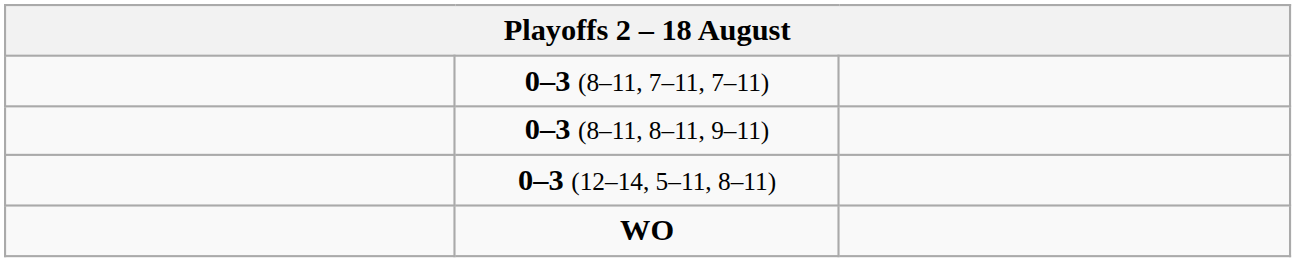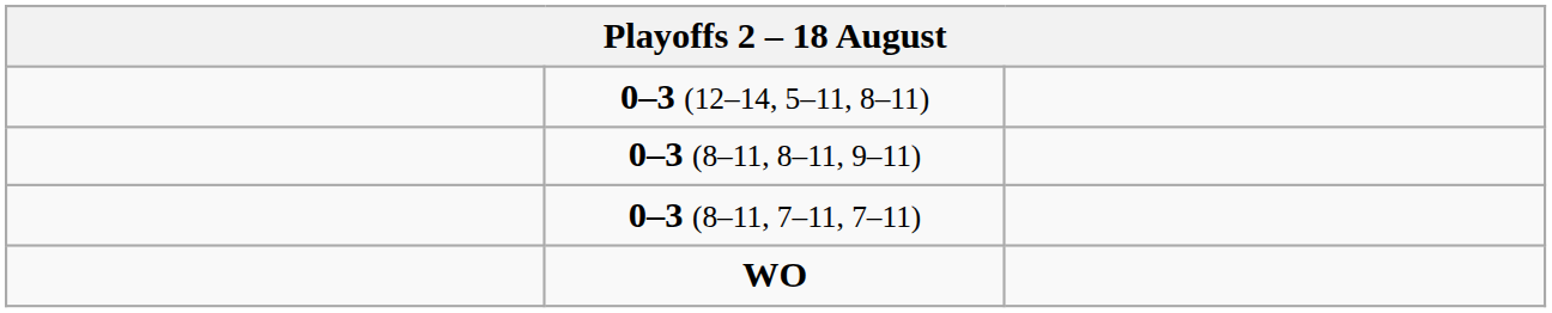rows swapped: 0–3 (8–11, 7–11, 7–11) <-> 0–3 (12–14, 5–11, 8–11)
